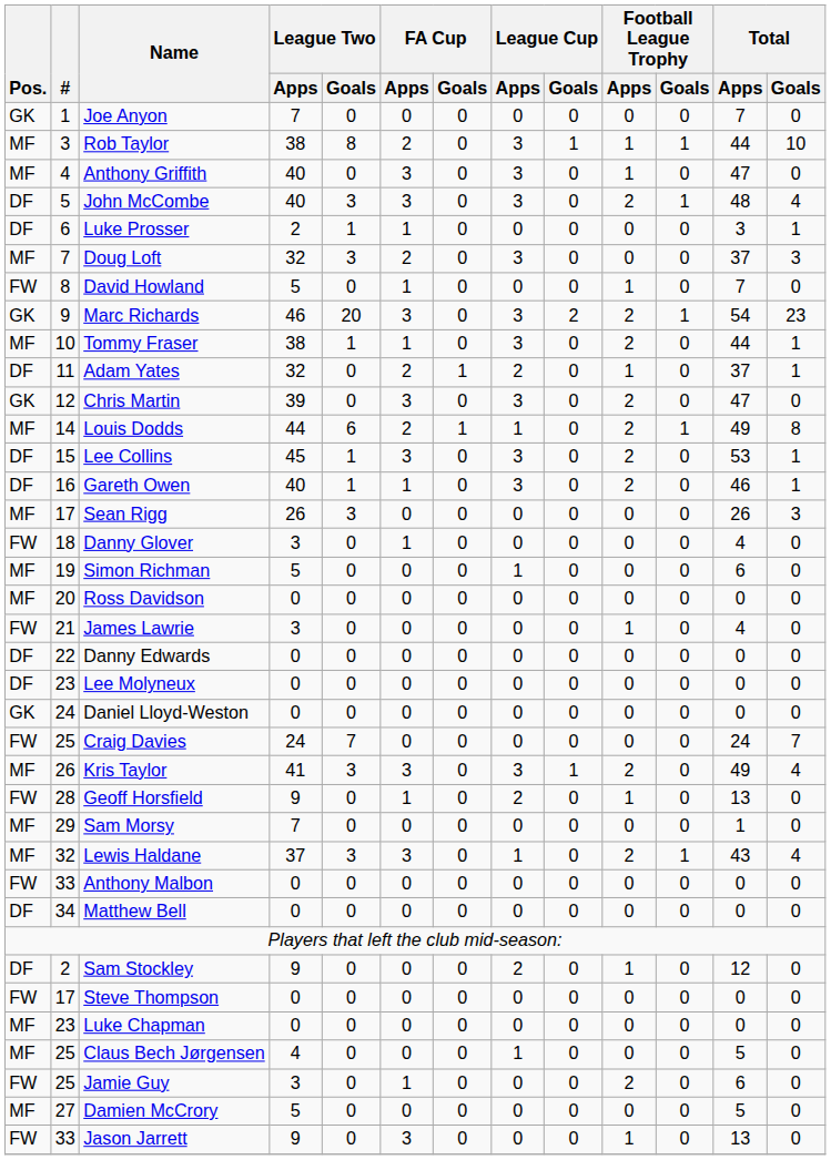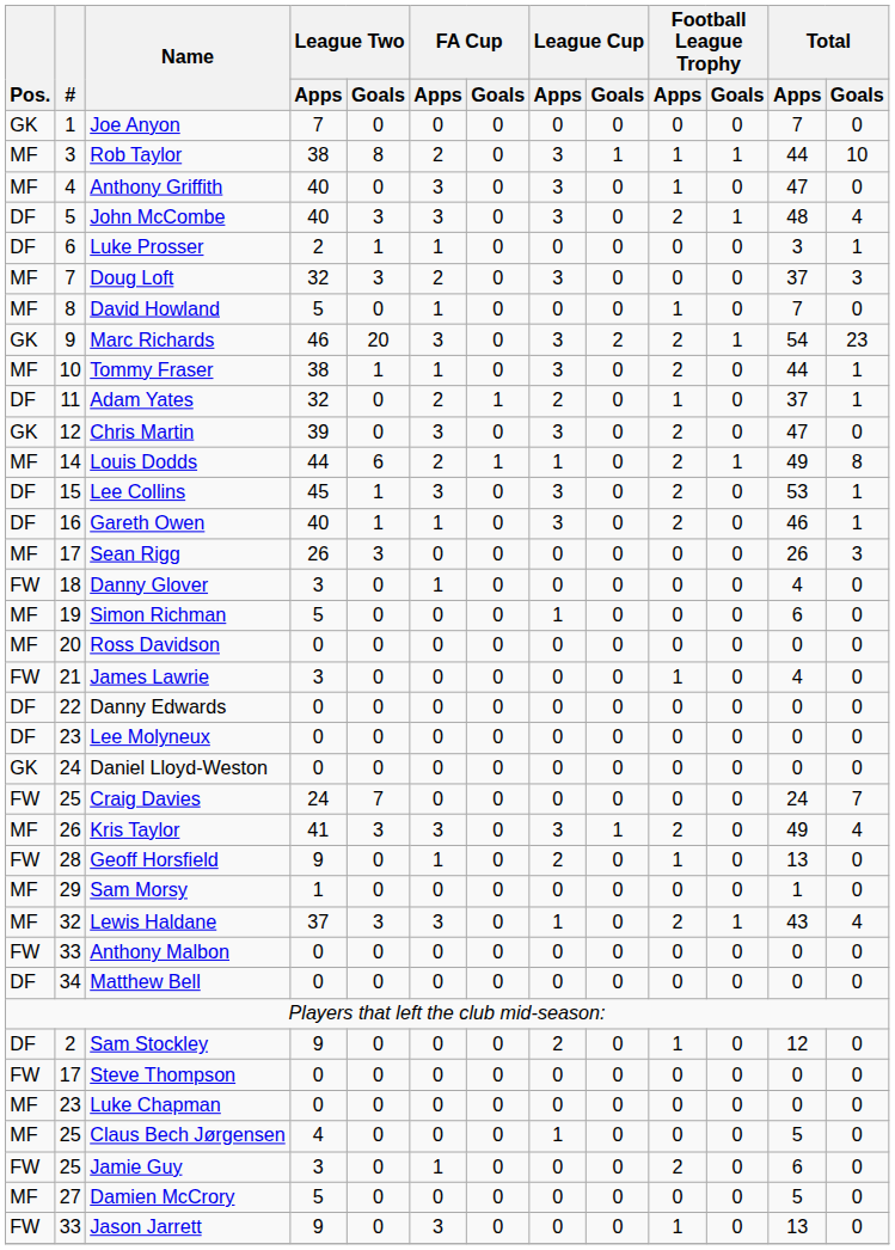David Howland | Pos.: FW -> MF
Sam Morsy | League Two / Apps: 7 -> 1
